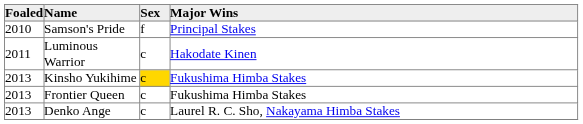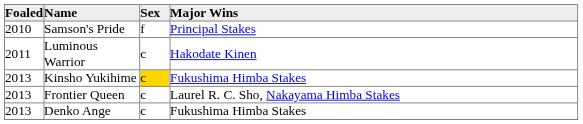Frontier Queen | Major Wins: Fukushima Himba Stakes -> Laurel R. C. Sho, Nakayama Himba Stakes
Denko Ange | Major Wins: Laurel R. C. Sho, Nakayama Himba Stakes -> Fukushima Himba Stakes
